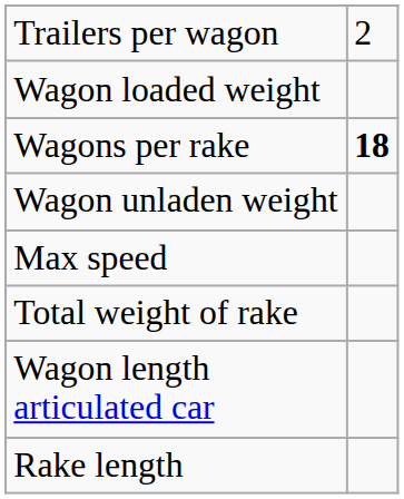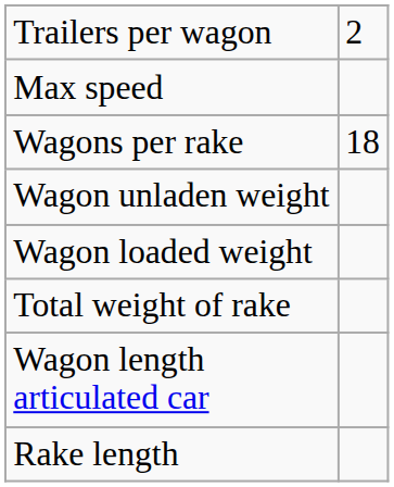rows swapped: Max speed <-> Wagon loaded weight
Wagons per rake | column 2: bold -> normal
